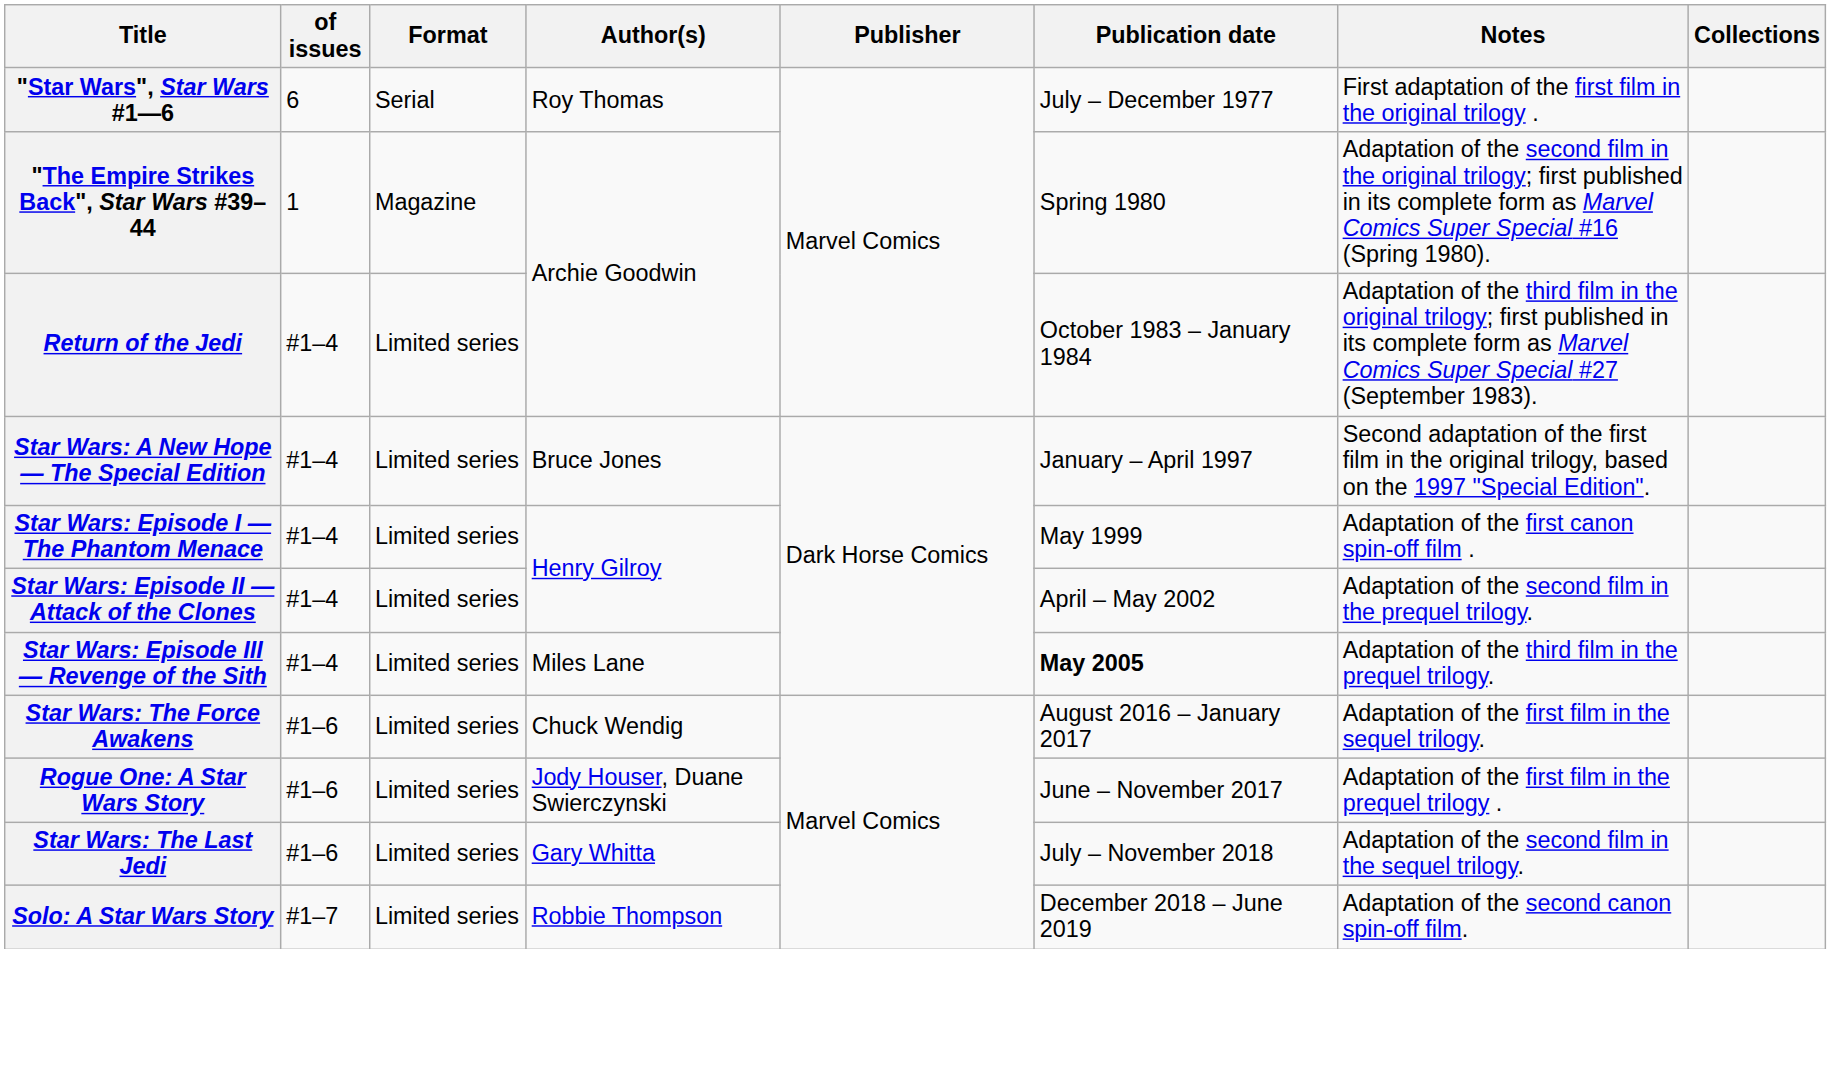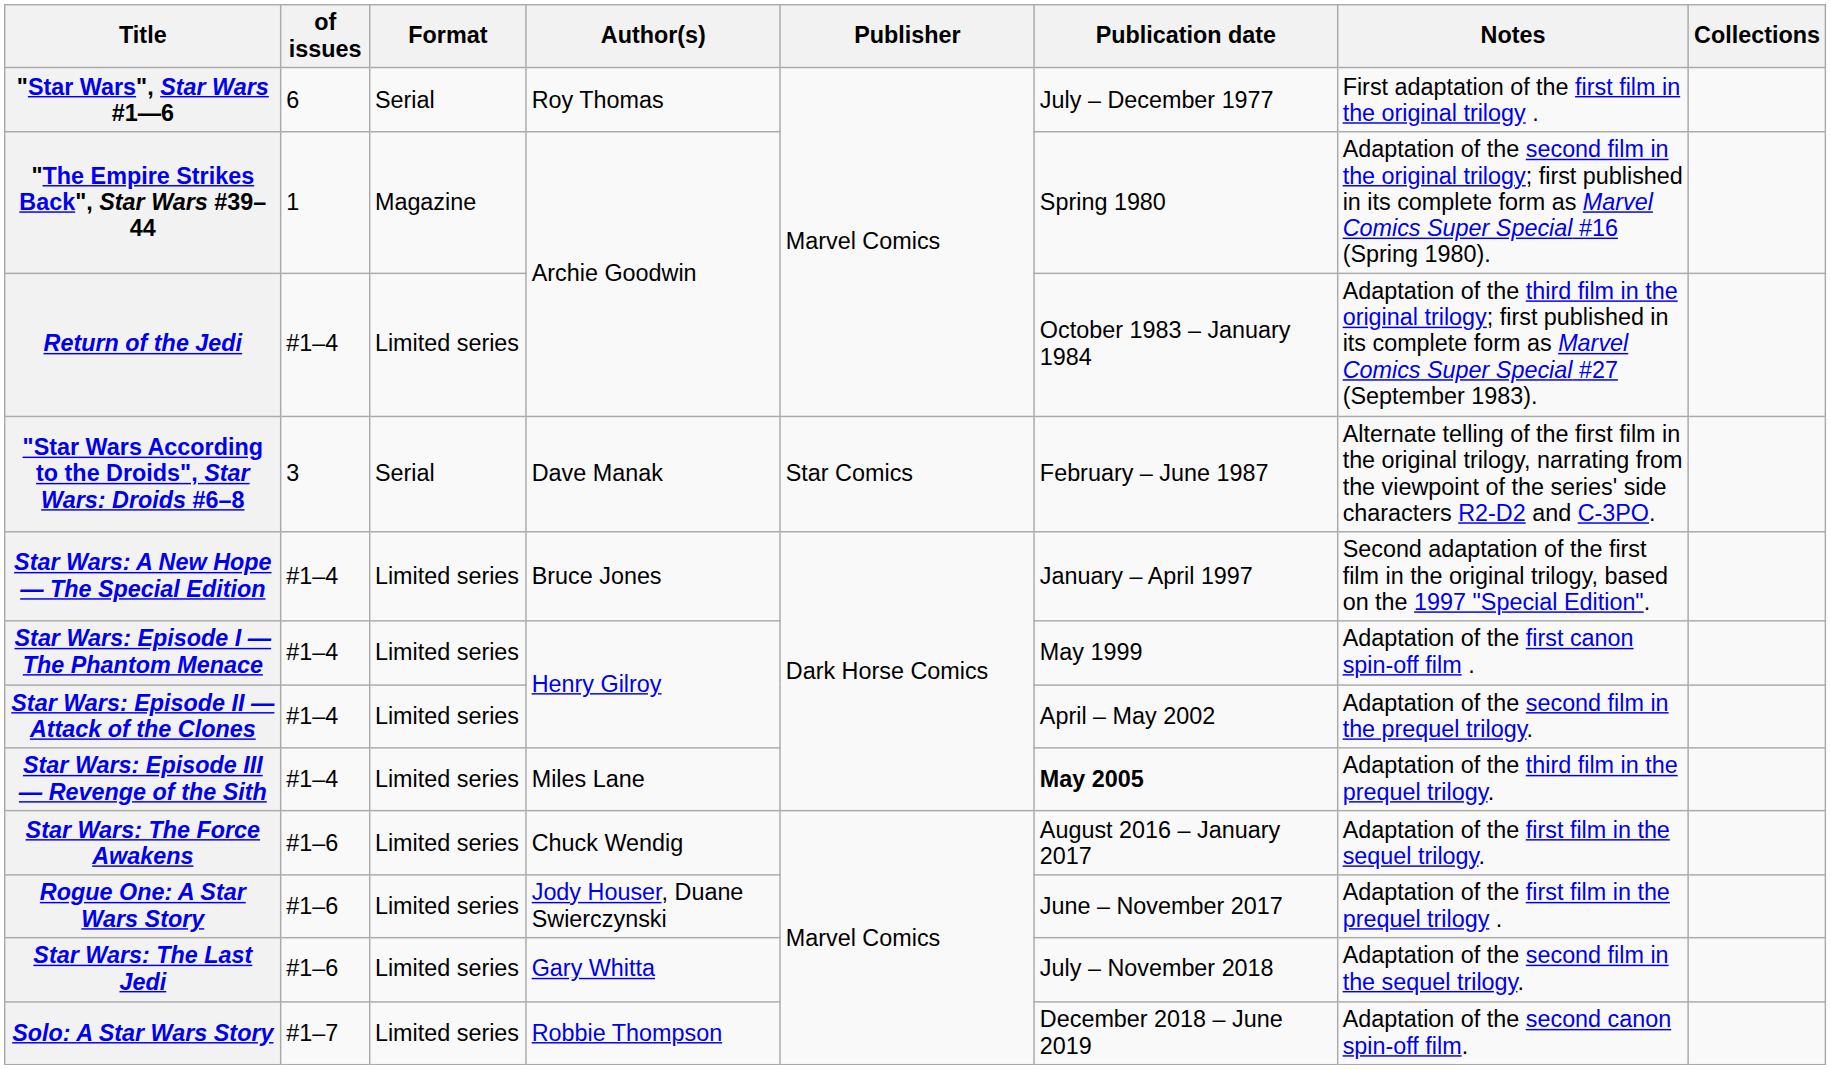+ row: "Star Wars According to the Droids", Star Wars: Droids #6–8 | 3 | Serial | Dave Manak | Star Comics | February – June 1987 | Alternate telling of the first film in the original trilogy, narrating from the viewpoint of the series' side characters R2-D2 and C-3PO.
